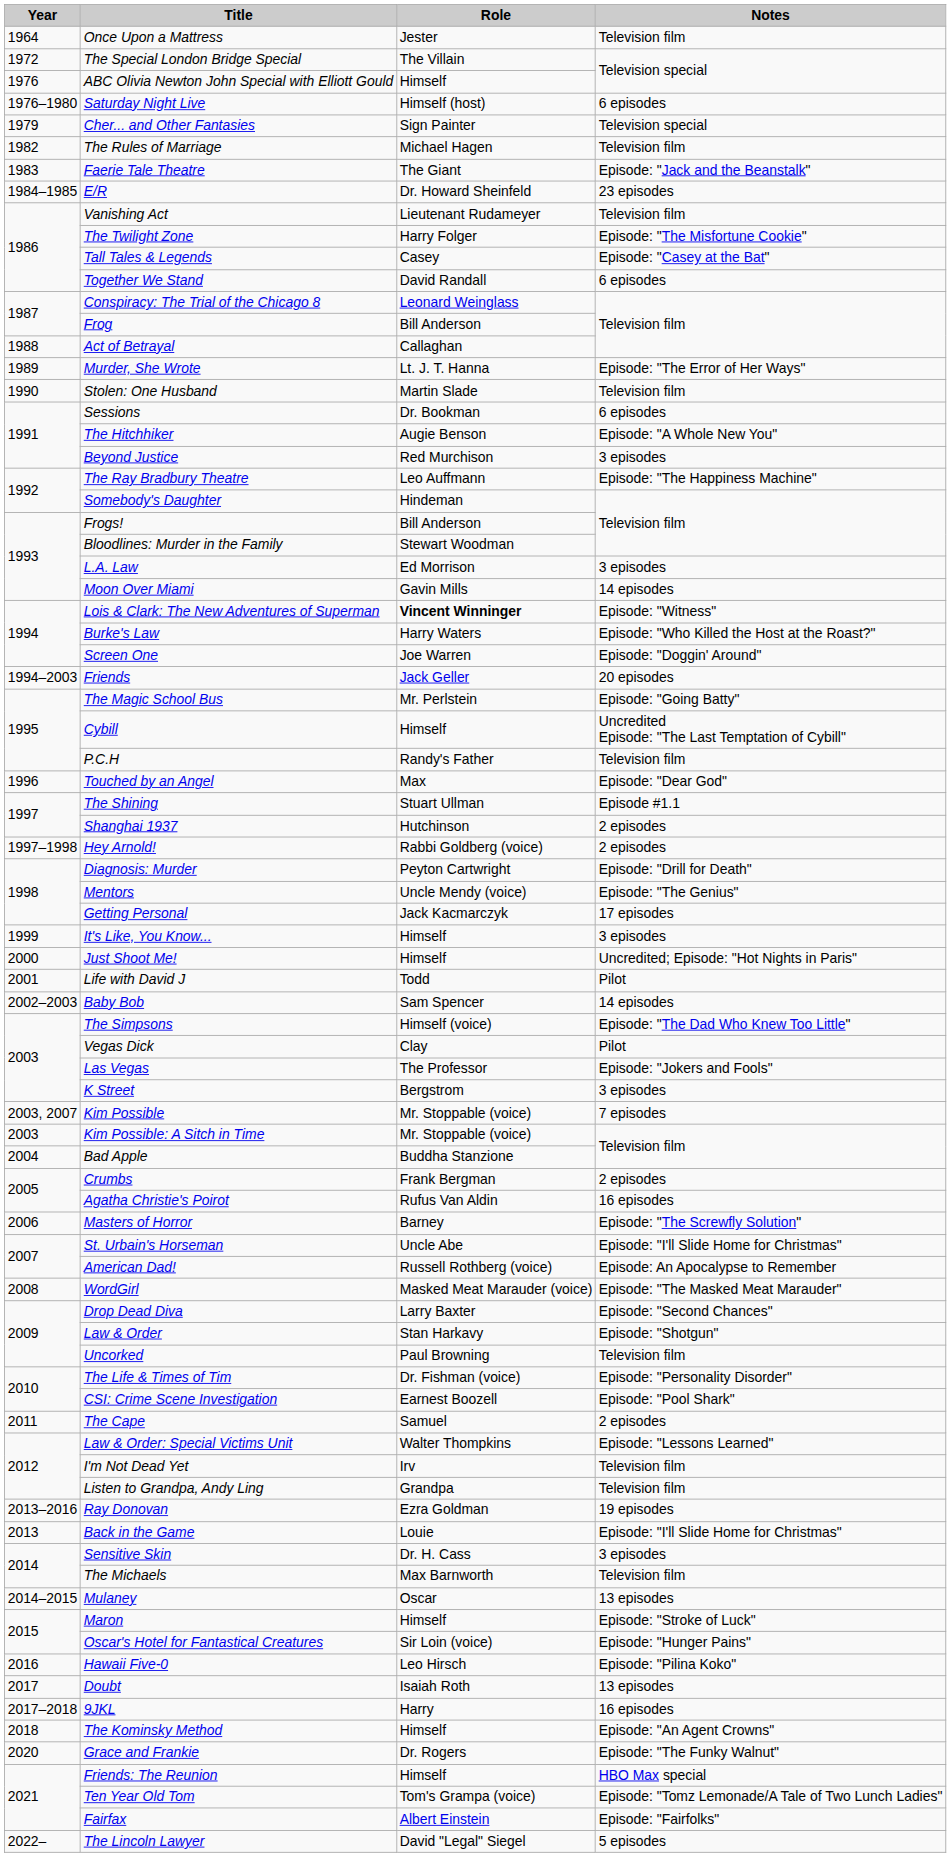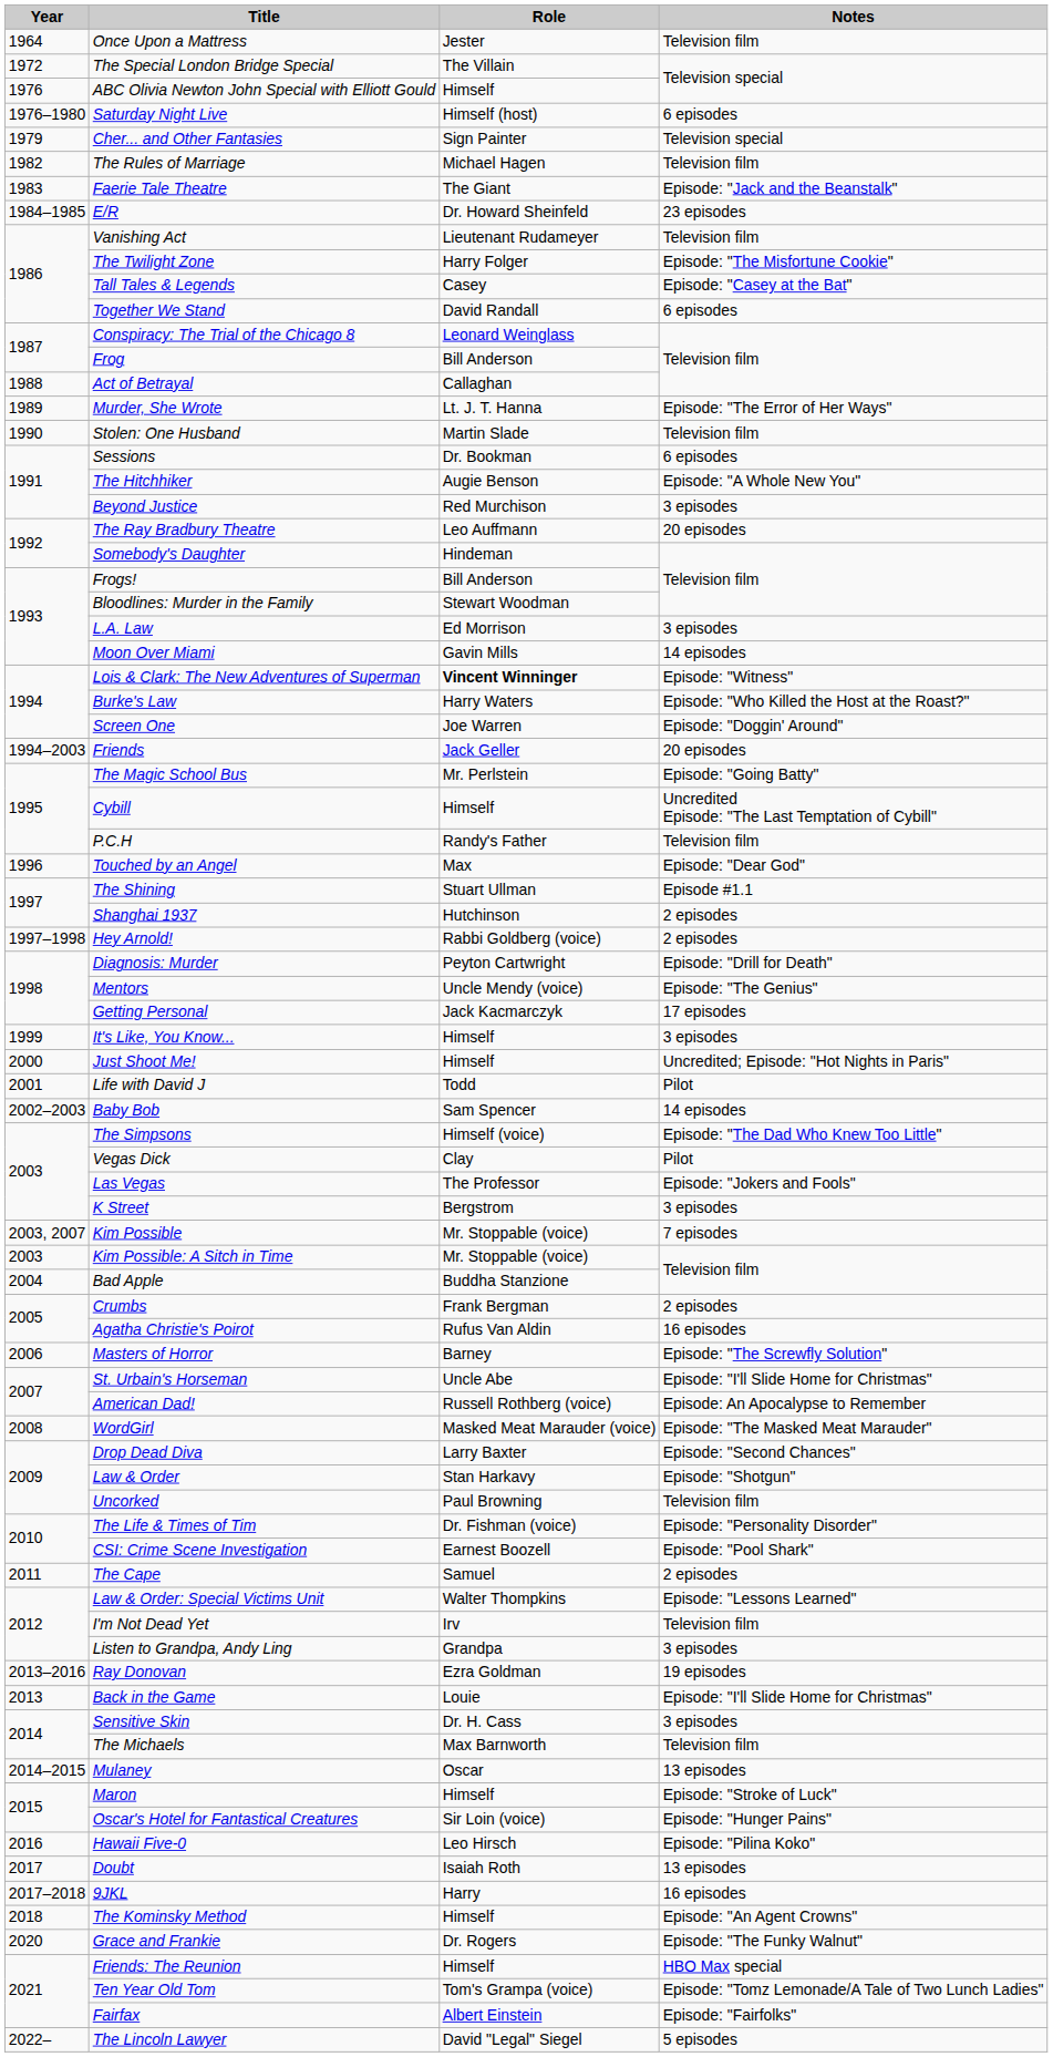The Ray Bradbury Theatre | Notes: Episode: "The Happiness Machine" -> 20 episodes
Listen to Grandpa, Andy Ling | Notes: Television film -> 3 episodes
